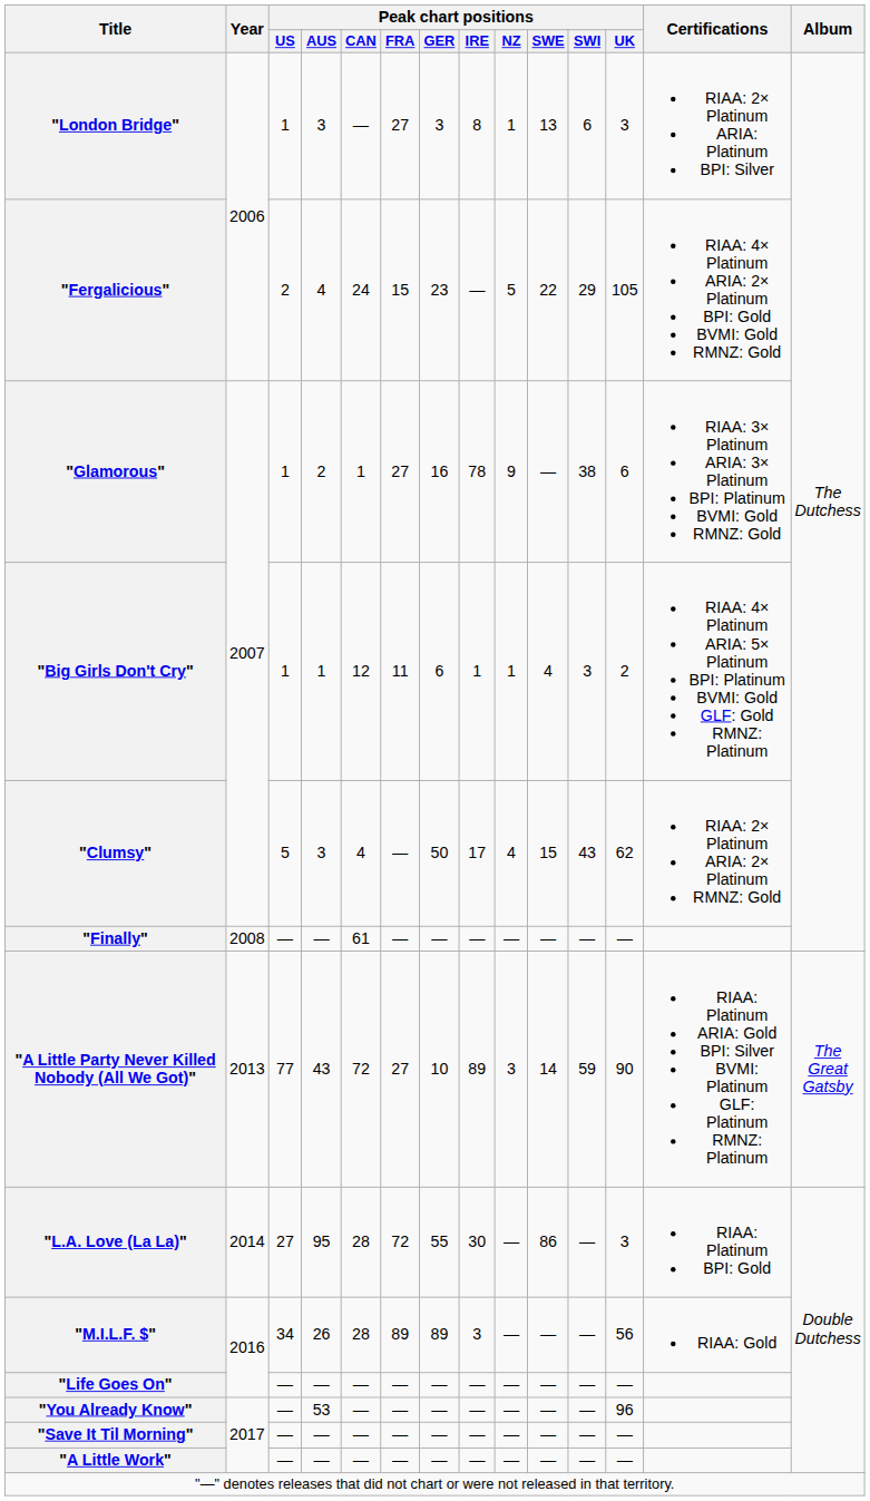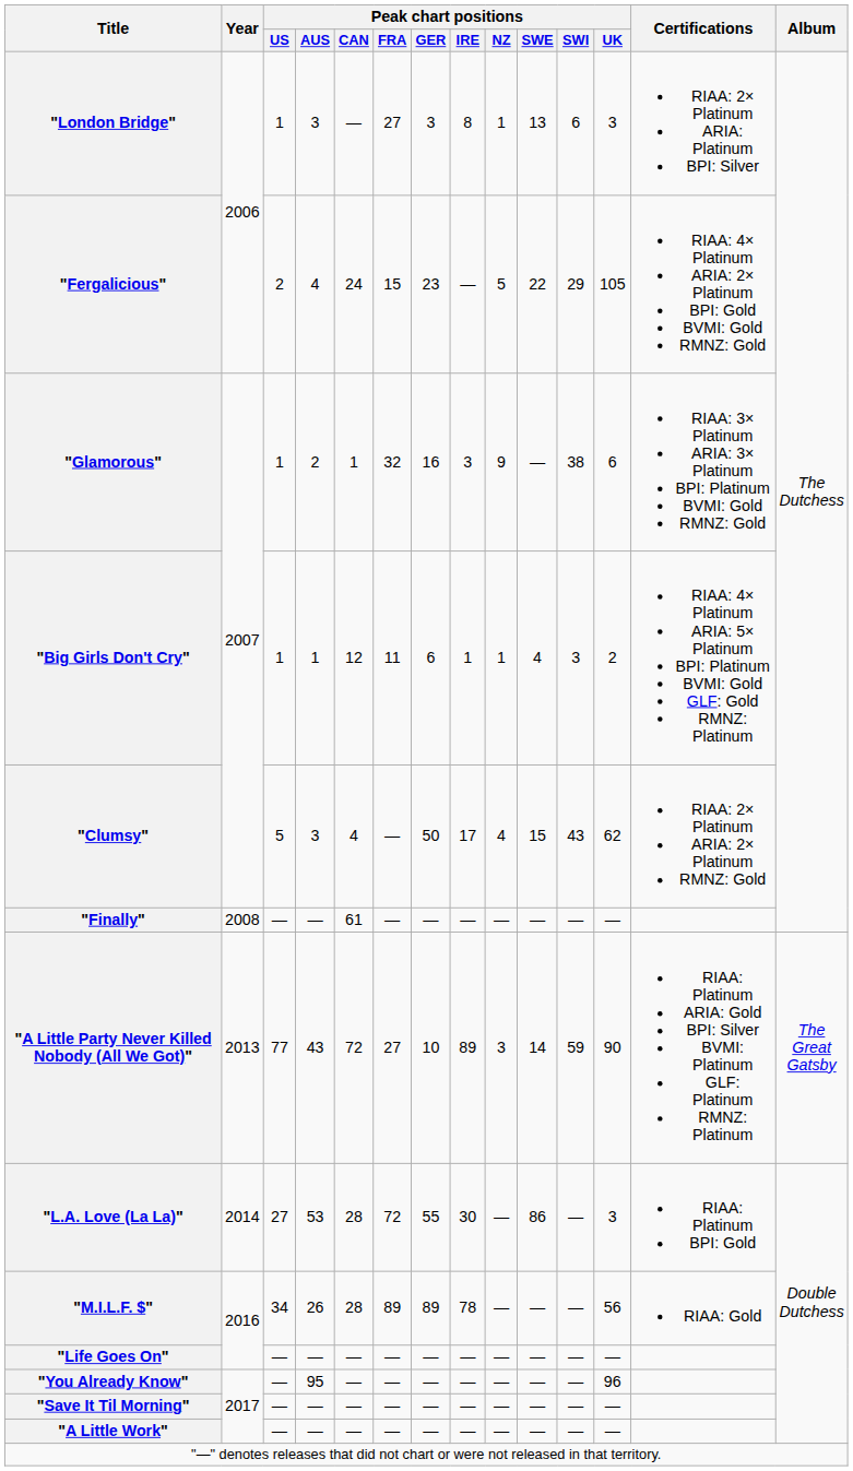"Glamorous" | Peak chart positions / FRA: 27 -> 32
"Glamorous" | Peak chart positions / IRE: 78 -> 3
"L.A. Love (La La)" | Peak chart positions / AUS: 95 -> 53
"M.I.L.F. $" | Peak chart positions / IRE: 3 -> 78
"You Already Know" | Peak chart positions / AUS: 53 -> 95
